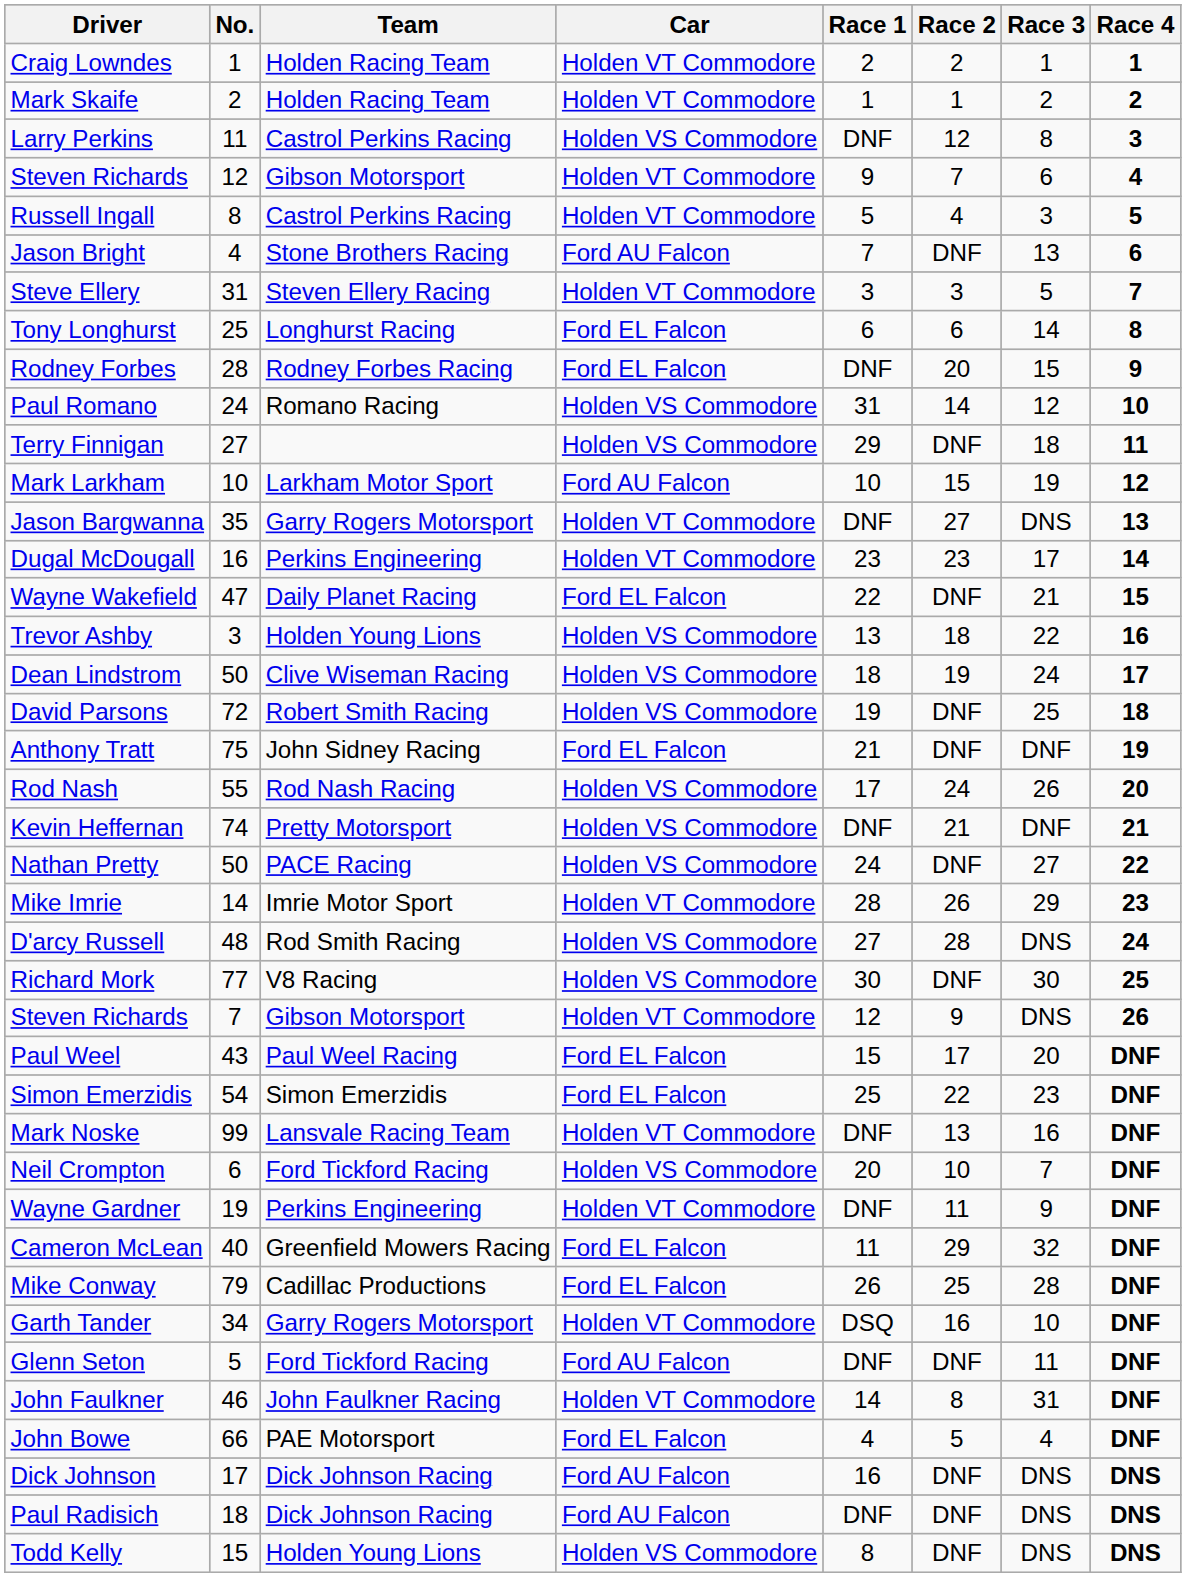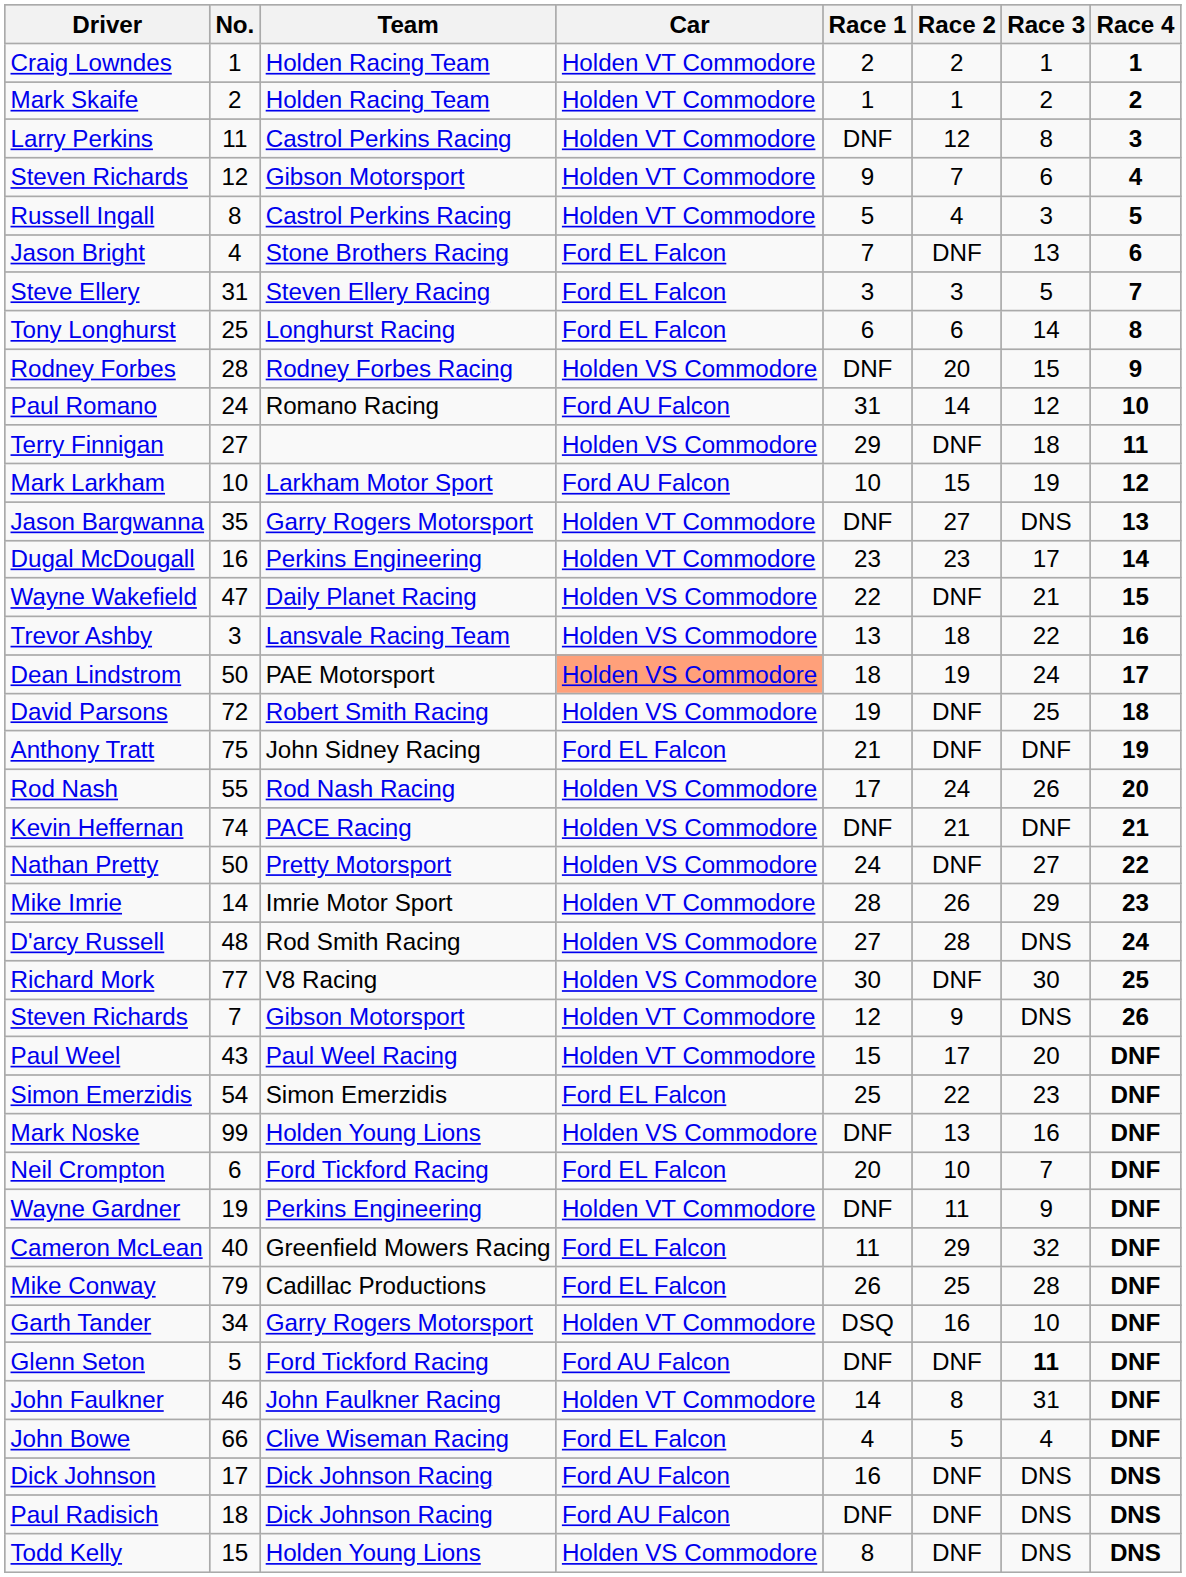Larry Perkins | Car: Holden VS Commodore -> Holden VT Commodore
Jason Bright | Car: Ford AU Falcon -> Ford EL Falcon
Steve Ellery | Car: Holden VT Commodore -> Ford EL Falcon
Rodney Forbes | Car: Ford EL Falcon -> Holden VS Commodore
Paul Romano | Car: Holden VS Commodore -> Ford AU Falcon
Wayne Wakefield | Car: Ford EL Falcon -> Holden VS Commodore
Trevor Ashby | Team: Holden Young Lions -> Lansvale Racing Team
Dean Lindstrom | Team: Clive Wiseman Racing -> PAE Motorsport
Dean Lindstrom | Car: no background -> lightsalmon background
Kevin Heffernan | Team: Pretty Motorsport -> PACE Racing
Nathan Pretty | Team: PACE Racing -> Pretty Motorsport
Paul Weel | Car: Ford EL Falcon -> Holden VT Commodore
Mark Noske | Team: Lansvale Racing Team -> Holden Young Lions
Mark Noske | Car: Holden VT Commodore -> Holden VS Commodore
Neil Crompton | Car: Holden VS Commodore -> Ford EL Falcon
Glenn Seton | Race 3: normal -> bold
John Bowe | Team: PAE Motorsport -> Clive Wiseman Racing
